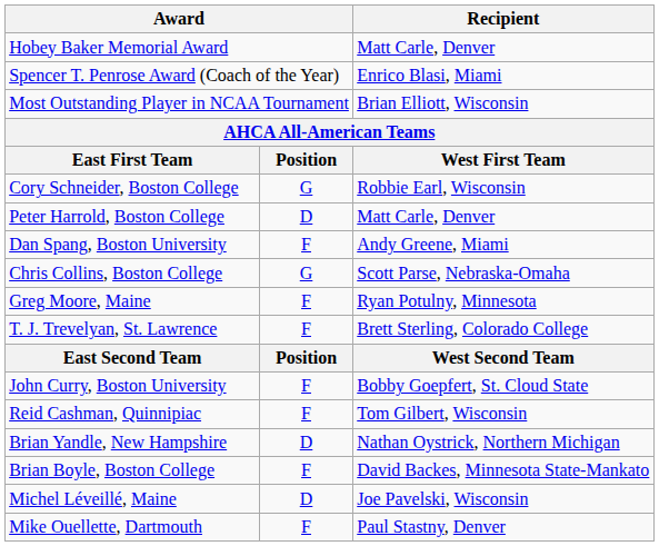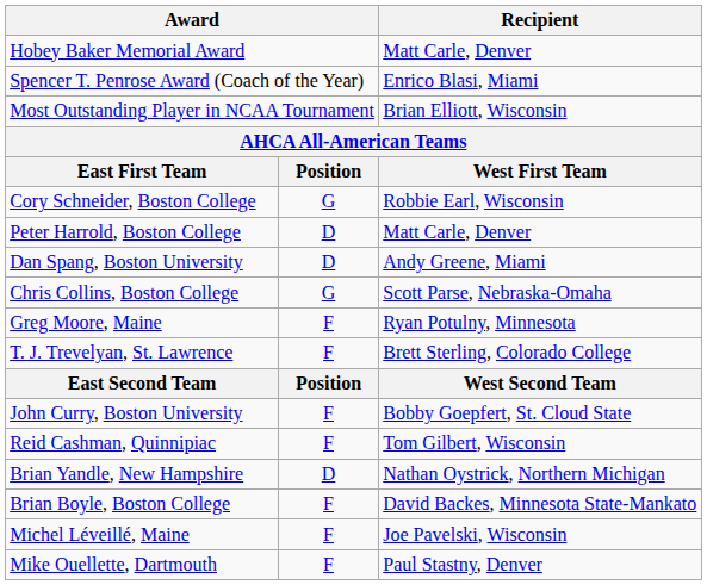Dan Spang, Boston University | column 2: F -> D
Michel Léveillé, Maine | column 2: D -> F
